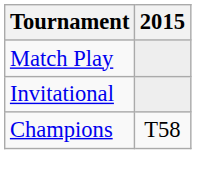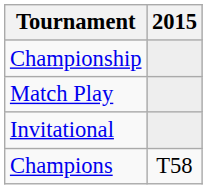+ row: Championship
